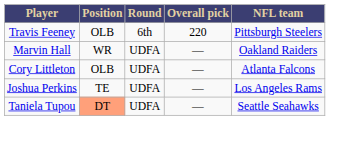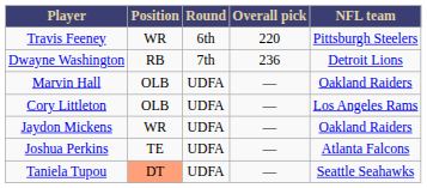Travis Feeney | Position: OLB -> WR
+ row: Dwayne Washington | RB | 7th | 236 | Detroit Lions
Marvin Hall | Position: WR -> OLB
Cory Littleton | NFL team: Atlanta Falcons -> Los Angeles Rams
+ row: Jaydon Mickens | WR | UDFA | — | Oakland Raiders
Joshua Perkins | NFL team: Los Angeles Rams -> Atlanta Falcons
